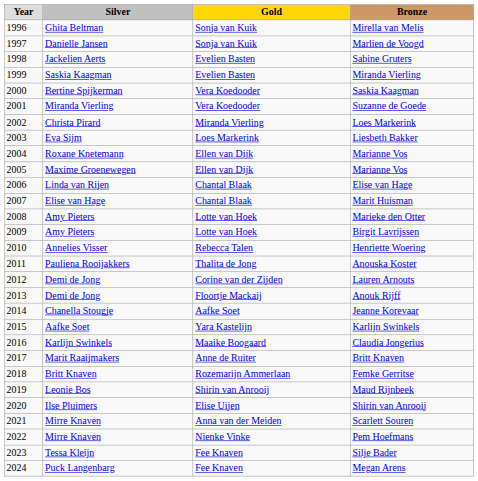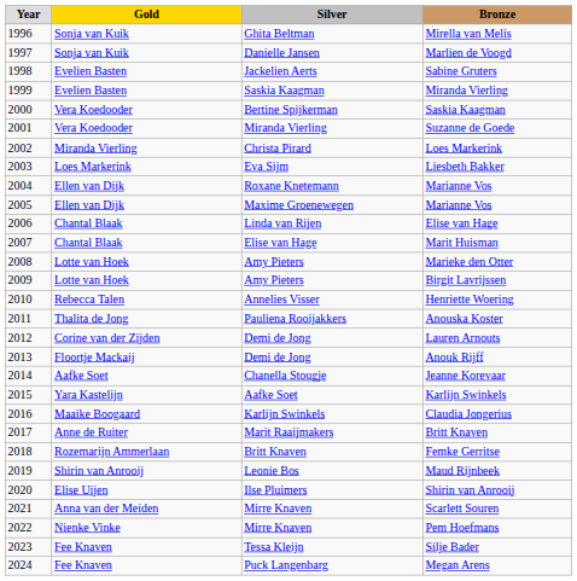columns swapped: Gold <-> Silver
